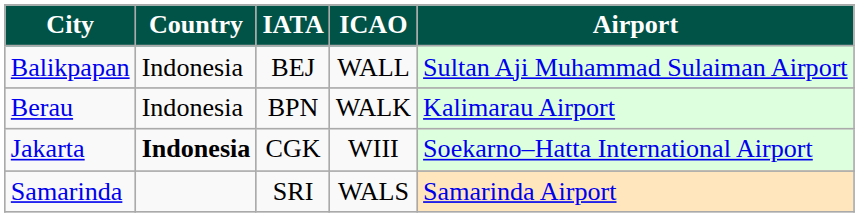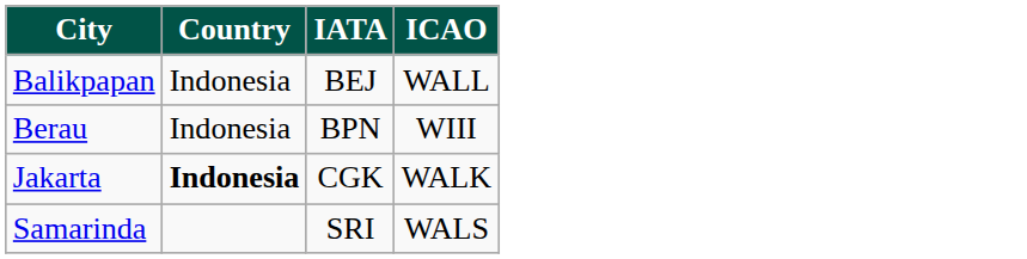- column: Airport | Sultan Aji Muhammad Sulaiman Airport | Kalimarau Airport | Soekarno–Hatta International Airport | Samarinda Airport
Berau | ICAO: WALK -> WIII
Jakarta | ICAO: WIII -> WALK
